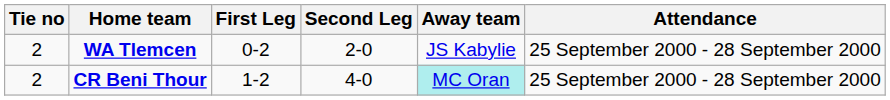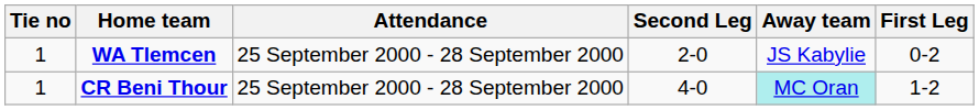columns swapped: First Leg <-> Attendance
WA Tlemcen | Tie no: 2 -> 1
CR Beni Thour | Tie no: 2 -> 1
